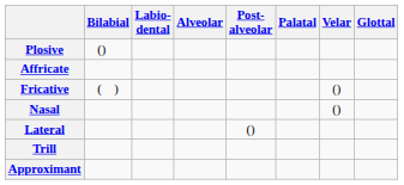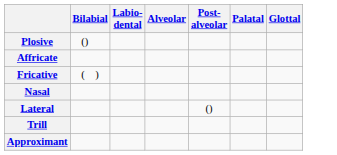- column: Velar | () | ()
